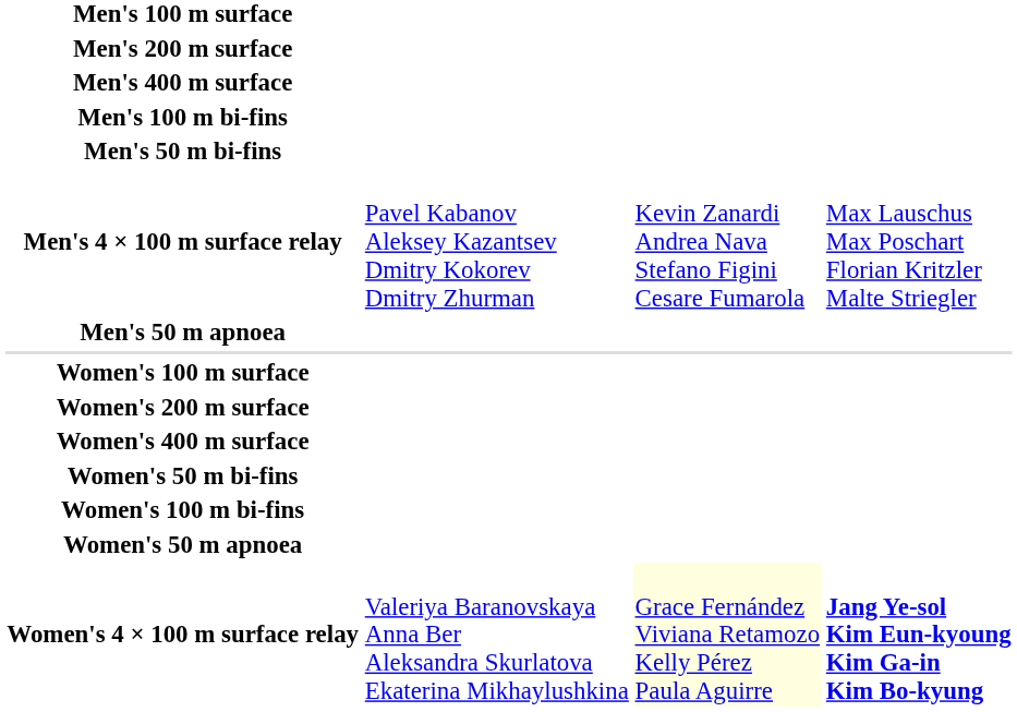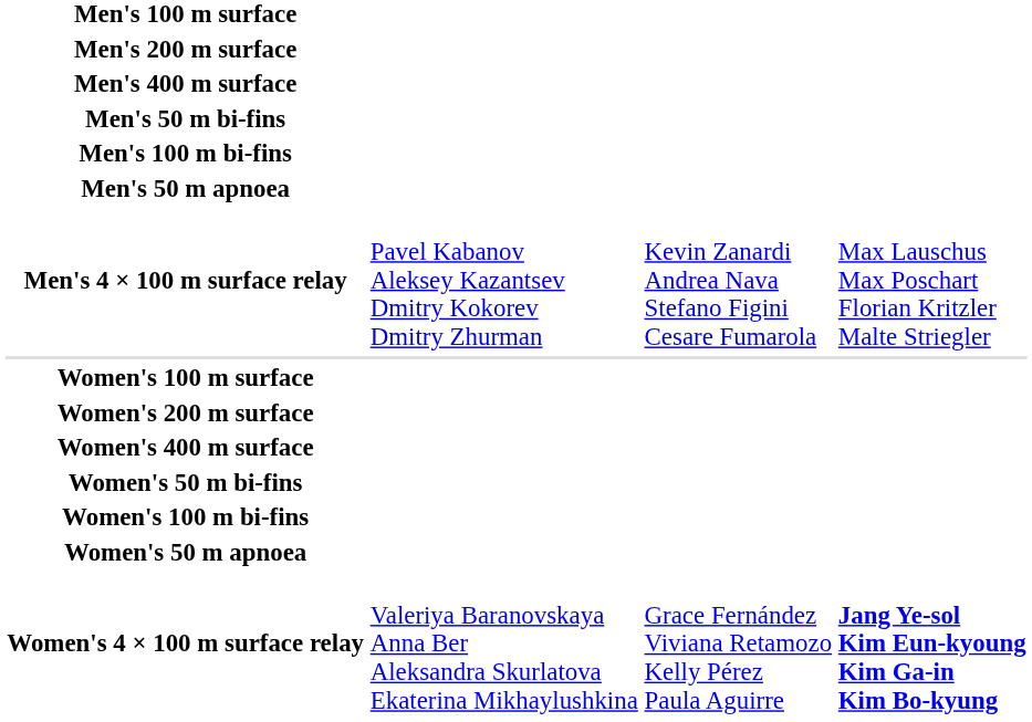rows swapped: Men's 50 m bi-fins <-> Men's 100 m bi-fins
rows swapped: Men's 50 m apnoea <-> Men's 4 × 100 m surface relay
Women's 4 × 100 m surface relay | column 3: lightyellow background -> no background
